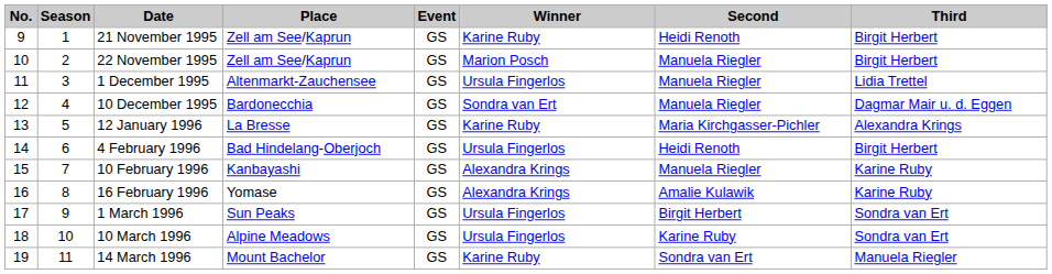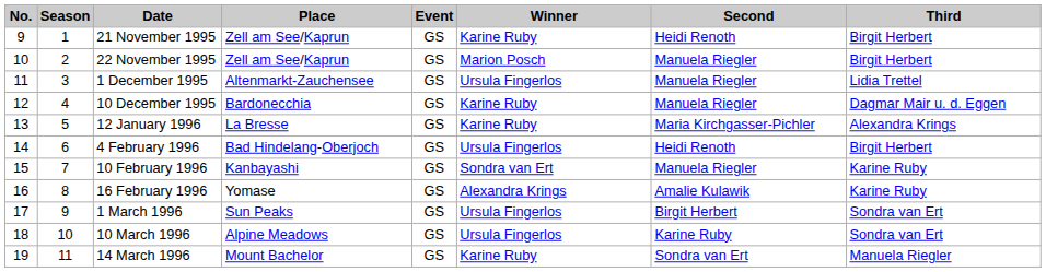10 December 1995 | Winner: Sondra van Ert -> Karine Ruby
10 February 1996 | Winner: Alexandra Krings -> Sondra van Ert
